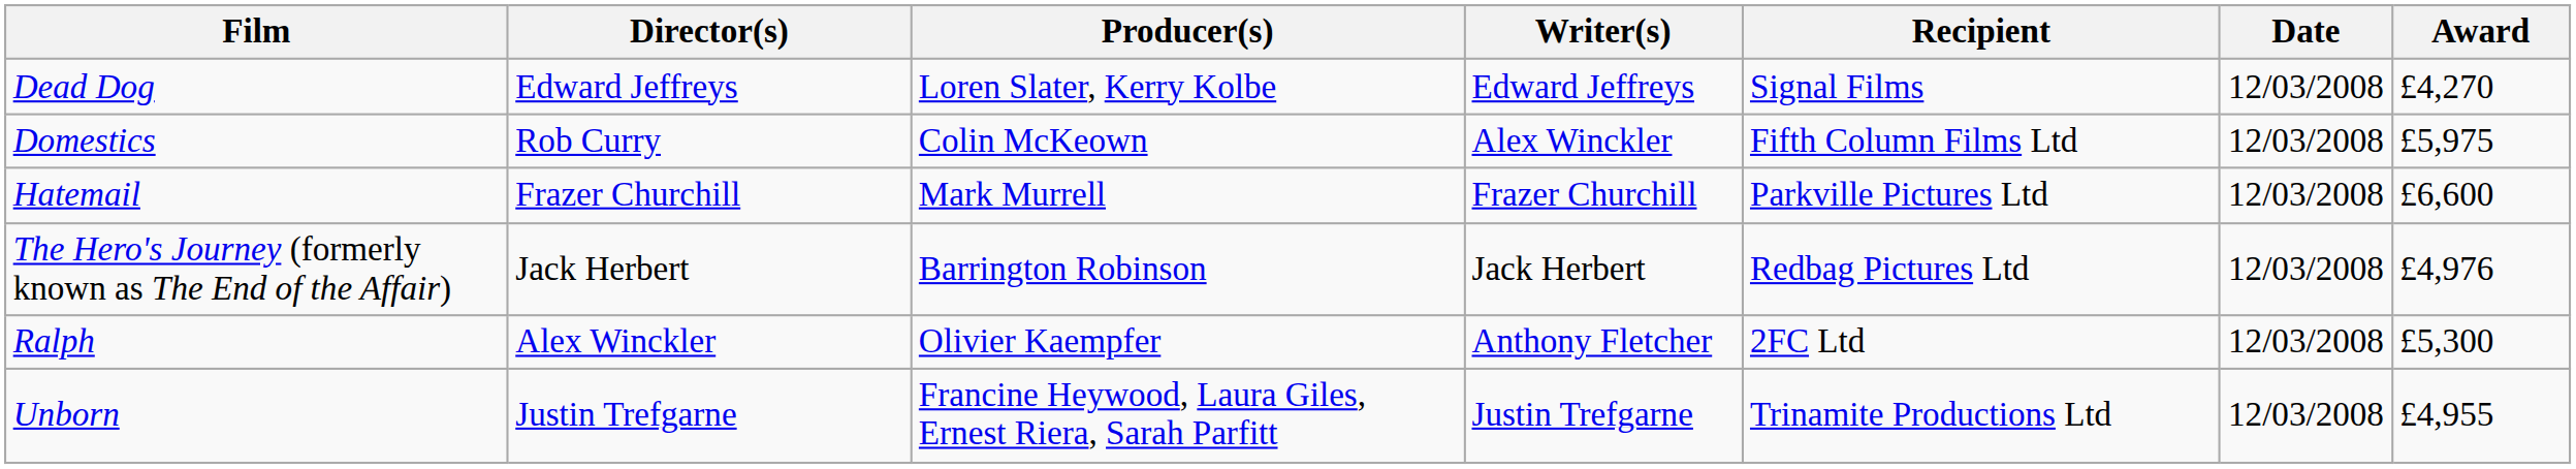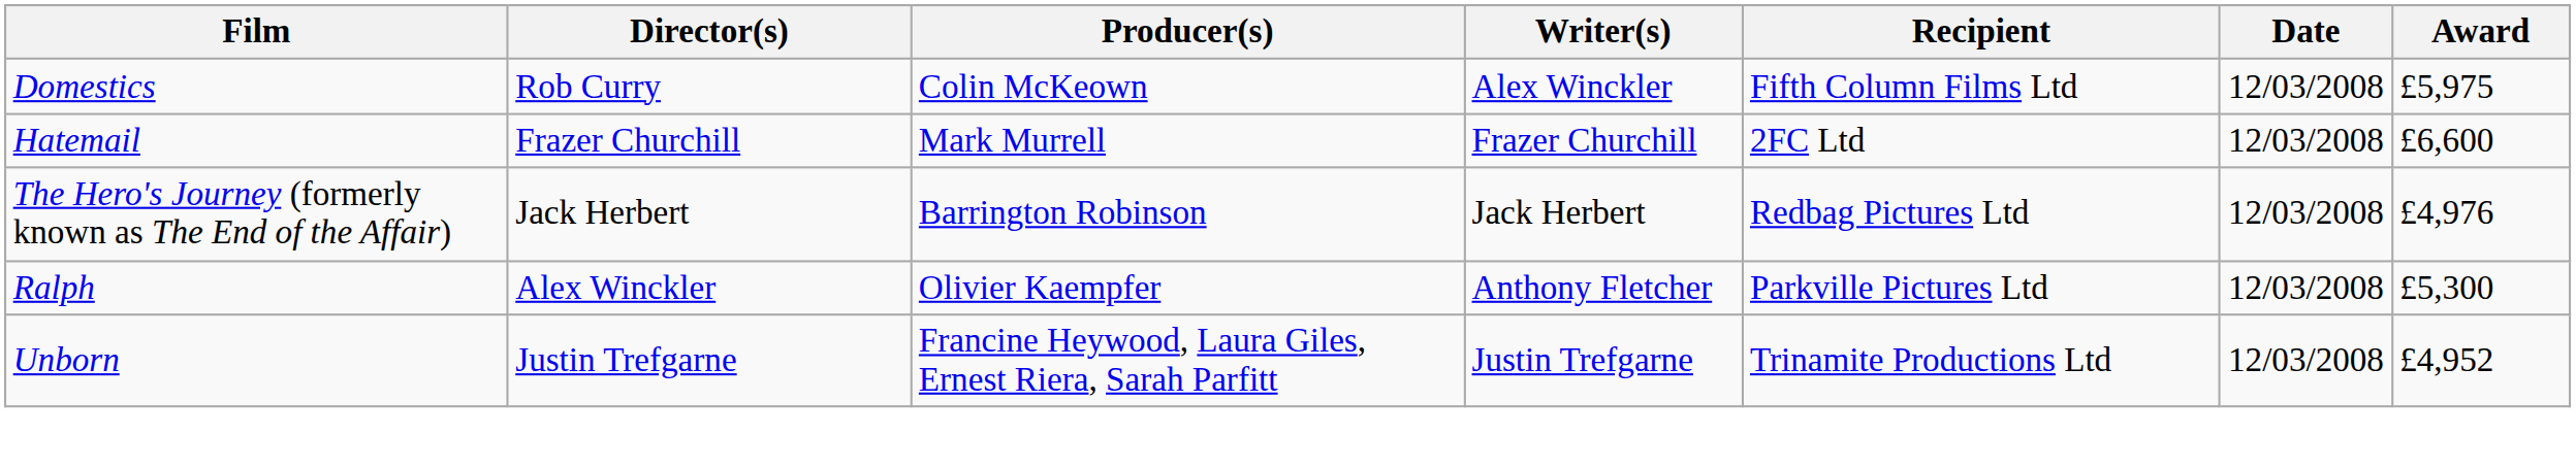- row: Dead Dog | Edward Jeffreys | Loren Slater, Kerry Kolbe | Edward Jeffreys | Signal Films | 12/03/2008 | £4,270
Hatemail | Recipient: Parkville Pictures Ltd -> 2FC Ltd
Ralph | Recipient: 2FC Ltd -> Parkville Pictures Ltd
Unborn | Award: £4,955 -> £4,952
